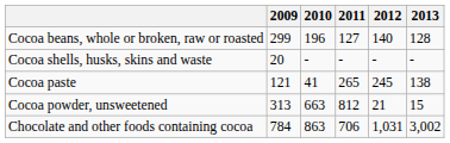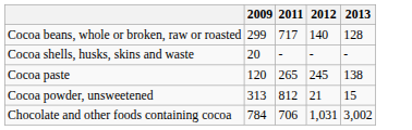- column: 2010 | 196 | - | 41 | 663 | 863
Cocoa beans, whole or broken, raw or roasted | 2011: 127 -> 717
Cocoa paste | 2009: 121 -> 120
